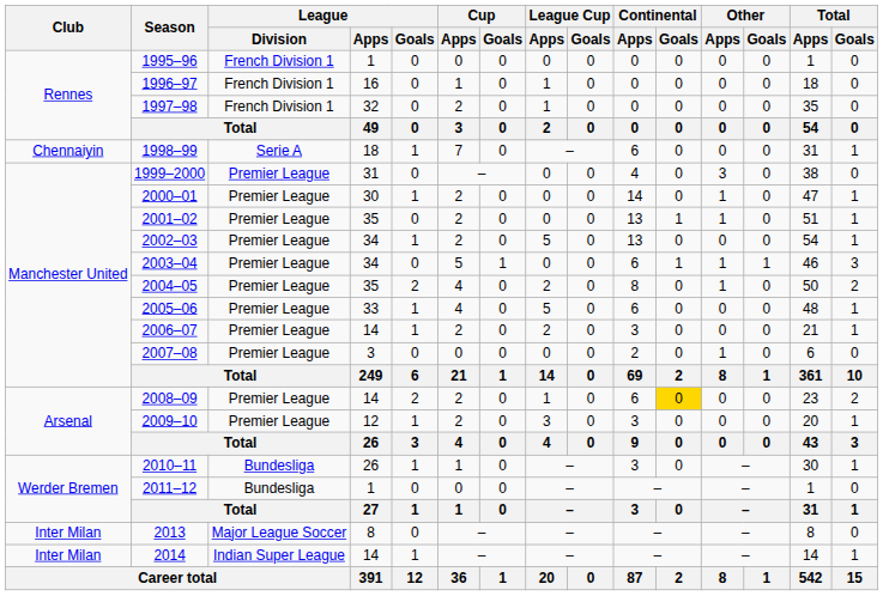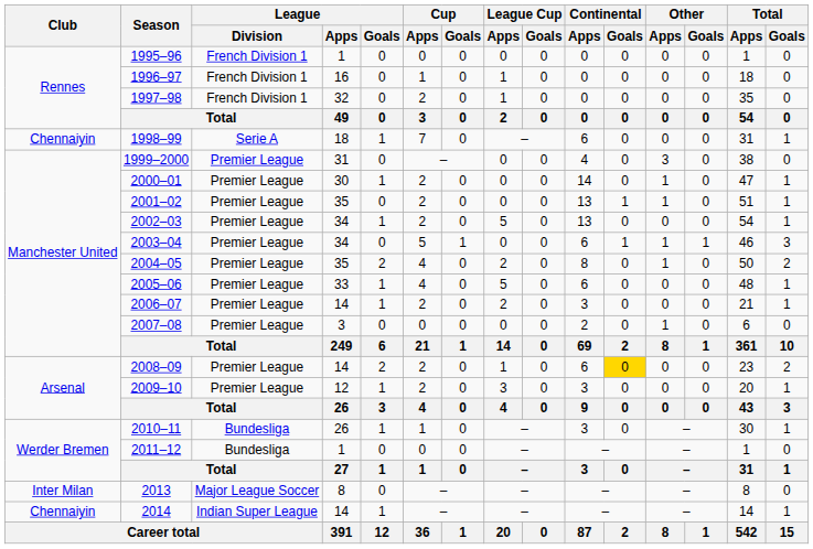2014 | Club: Inter Milan -> Chennaiyin
